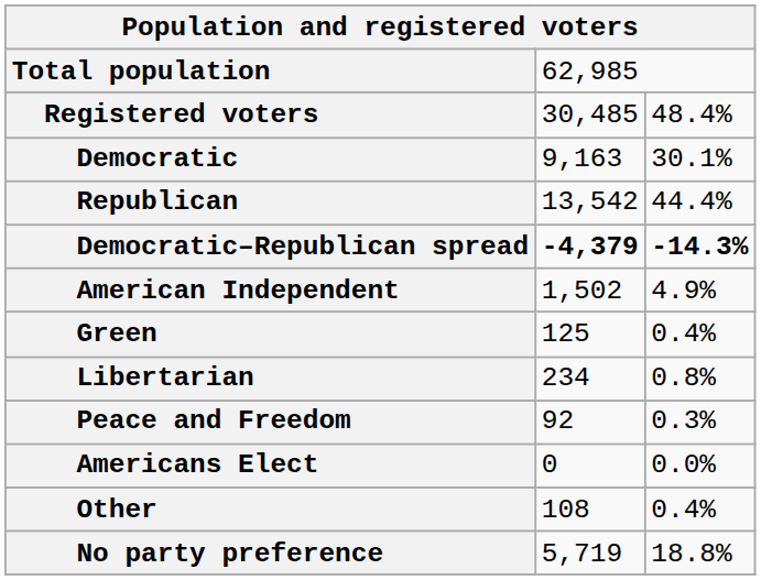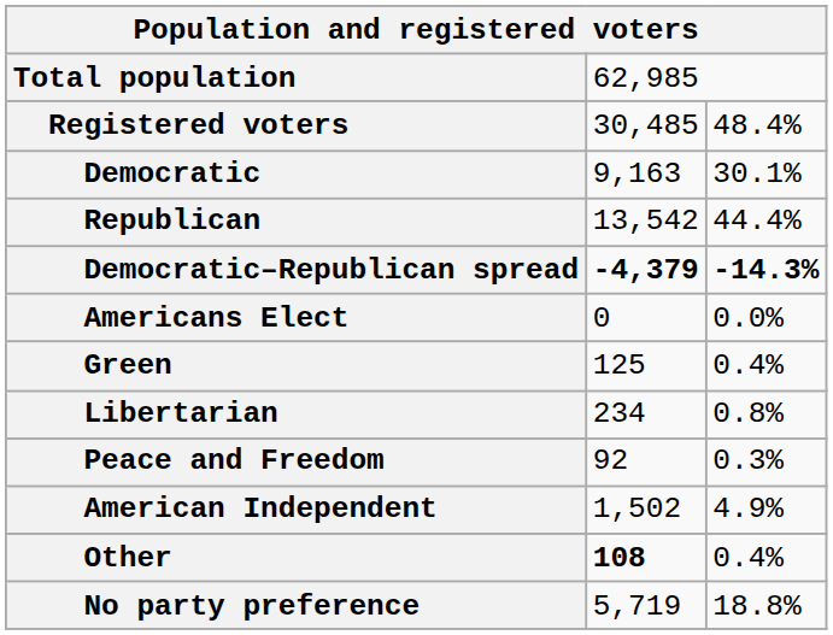rows swapped: American Independent <-> Americans Elect
Other | column 2: normal -> bold
